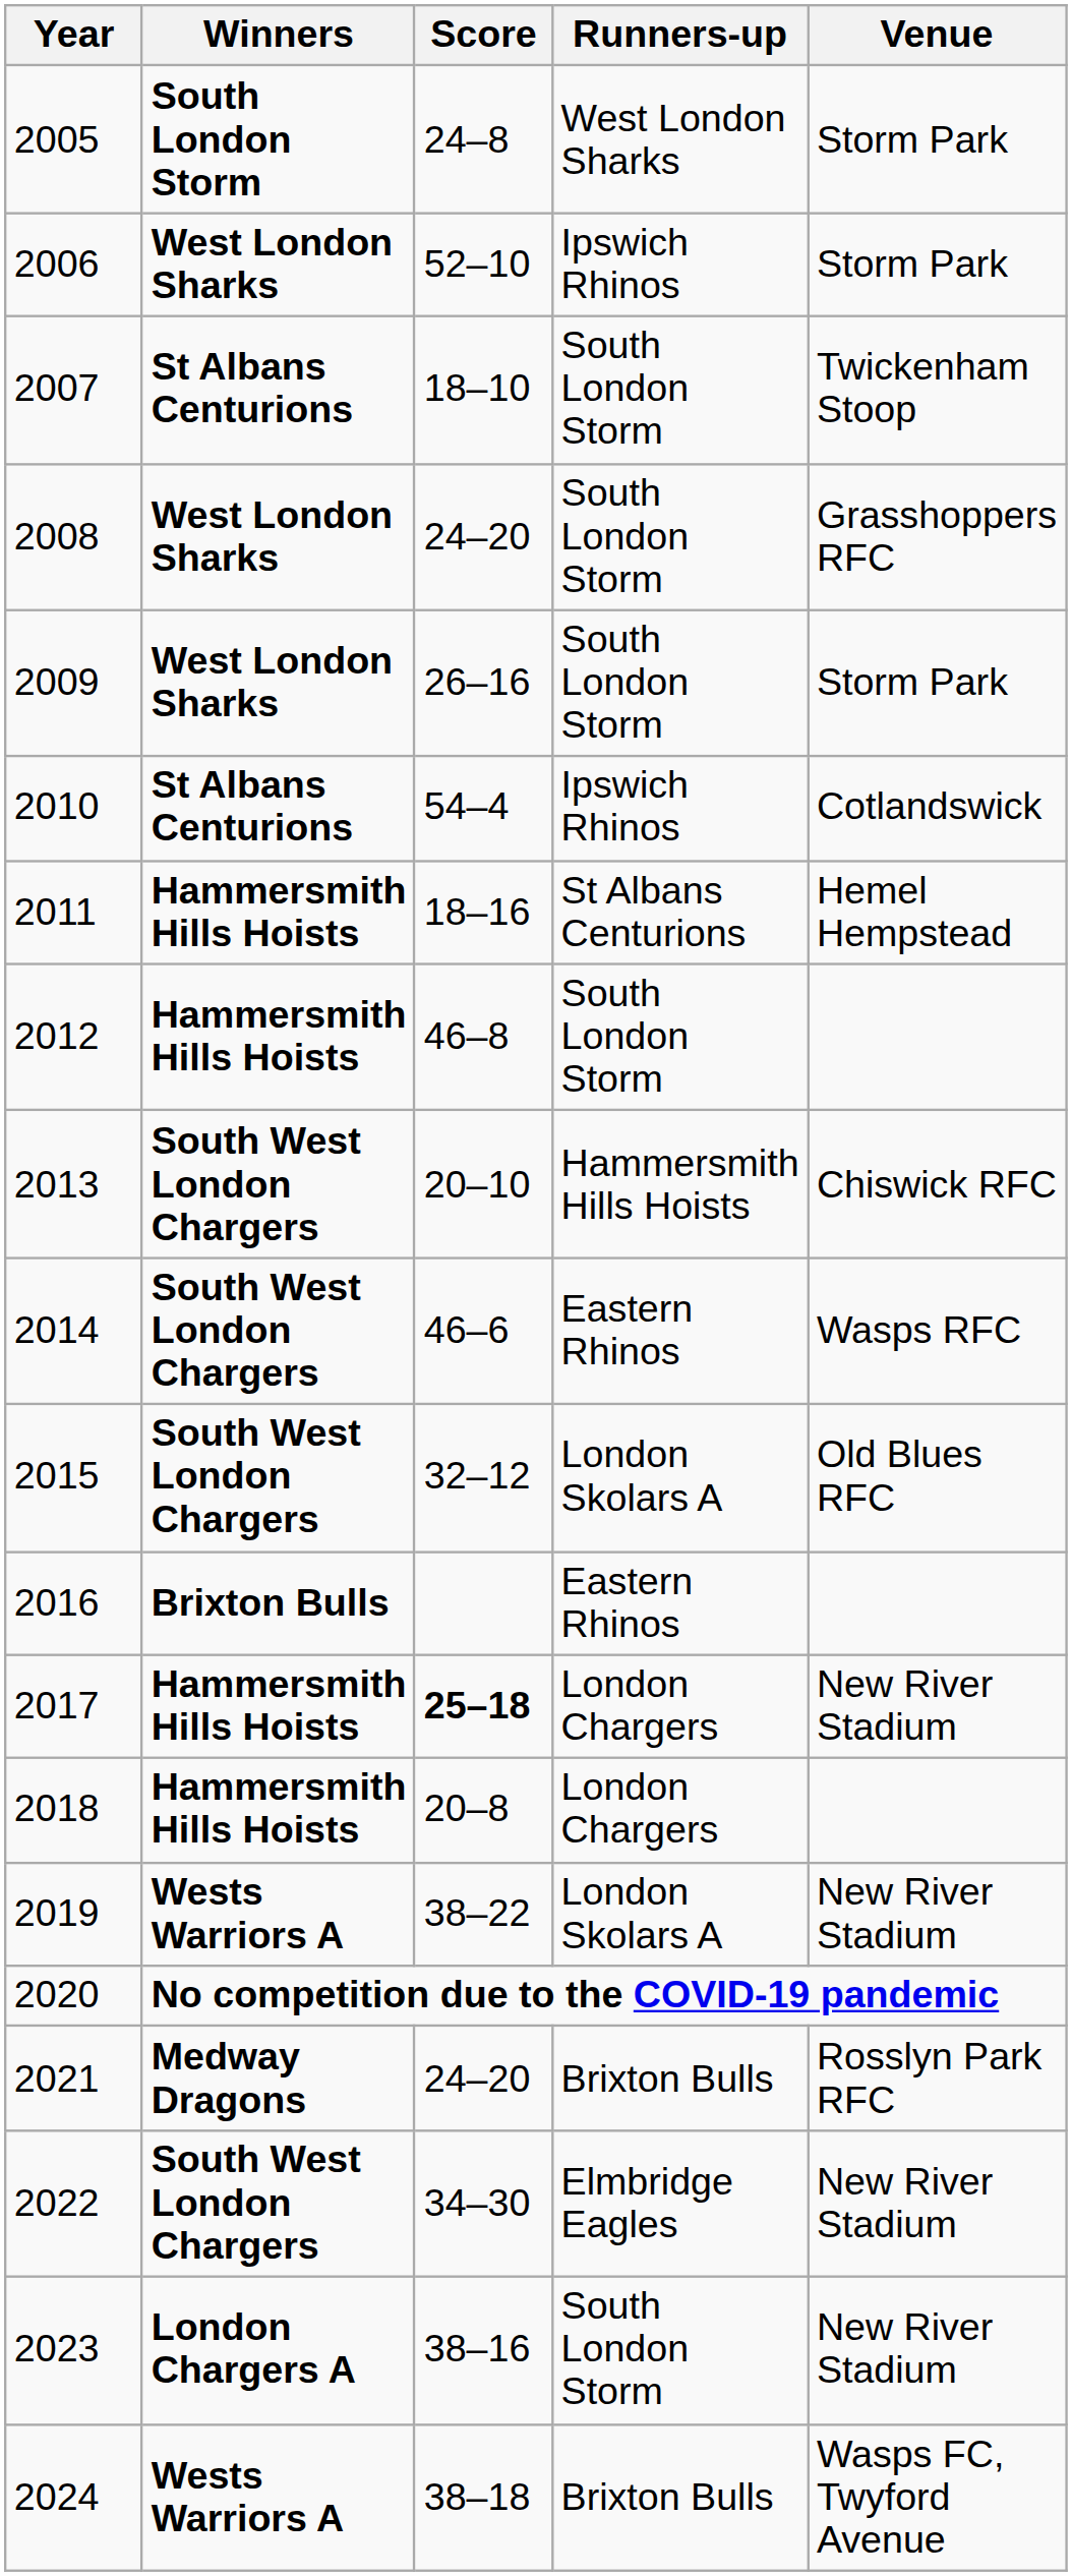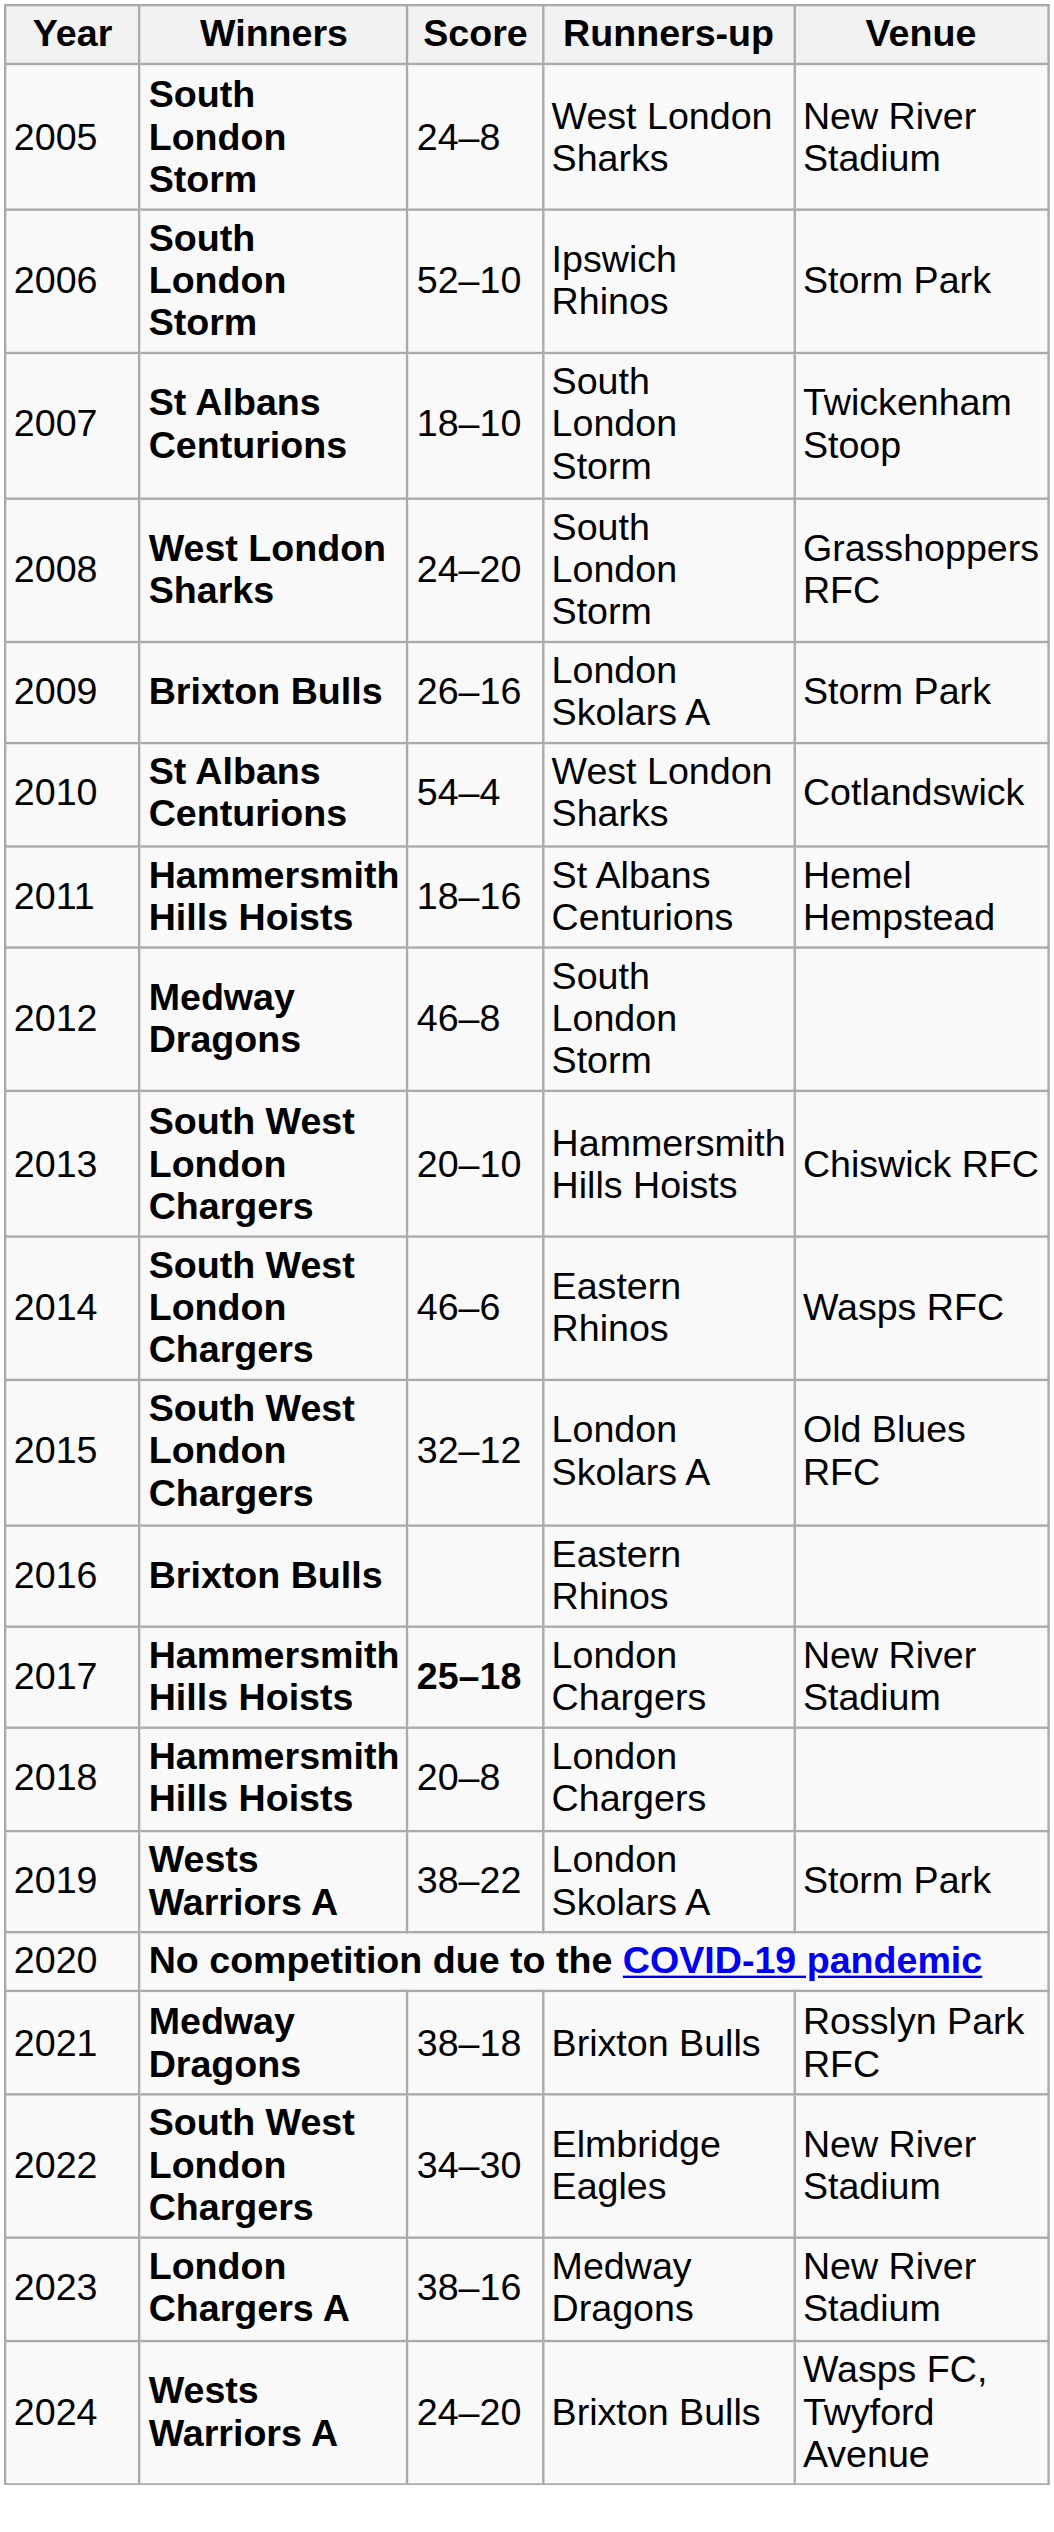2005 | Venue: Storm Park -> New River Stadium
2006 | Winners: West London Sharks -> South London Storm
2009 | Winners: West London Sharks -> Brixton Bulls
2009 | Runners-up: South London Storm -> London Skolars A
2010 | Runners-up: Ipswich Rhinos -> West London Sharks
2012 | Winners: Hammersmith Hills Hoists -> Medway Dragons
2019 | Venue: New River Stadium -> Storm Park
2021 | Score: 24–20 -> 38–18
2023 | Runners-up: South London Storm -> Medway Dragons
2024 | Score: 38–18 -> 24–20
